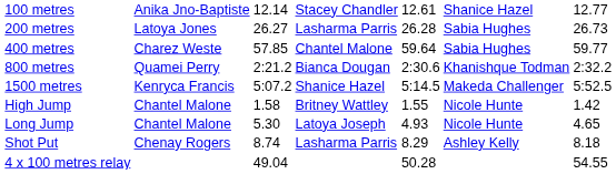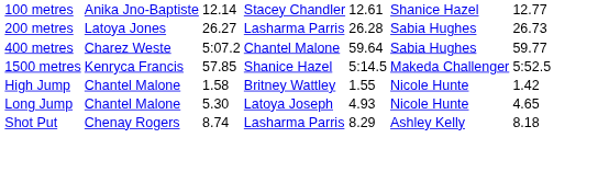400 metres | column 3: 57.85 -> 5:07.2
- row: 800 metres | Quamei Perry | 2:21.2 | Bianca Dougan | 2:30.6 | Khanishque Todman | 2:32.2
1500 metres | column 3: 5:07.2 -> 57.85
- row: 4 x 100 metres relay | 49.04 | 50.28 | 54.55
